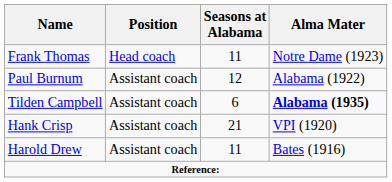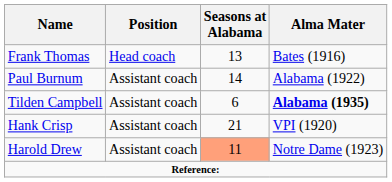Frank Thomas | Seasons at Alabama: 11 -> 13
Frank Thomas | Alma Mater: Notre Dame (1923) -> Bates (1916)
Paul Burnum | Seasons at Alabama: 12 -> 14
Harold Drew | Seasons at Alabama: no background -> lightsalmon background
Harold Drew | Alma Mater: Bates (1916) -> Notre Dame (1923)
